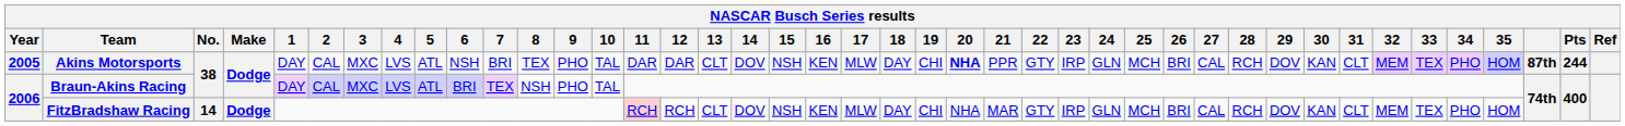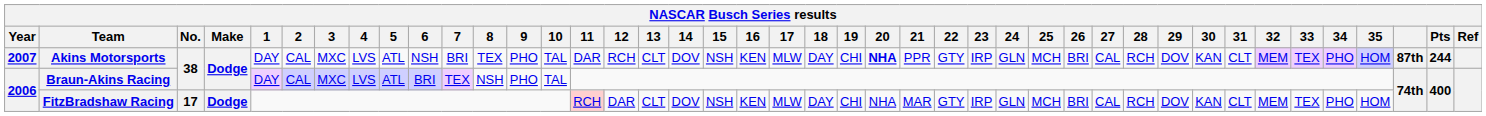Akins Motorsports | Year: 2005 -> 2007
Akins Motorsports | 12: DAR -> RCH
FitzBradshaw Racing | No.: 14 -> 17
FitzBradshaw Racing | 12: RCH -> DAR
